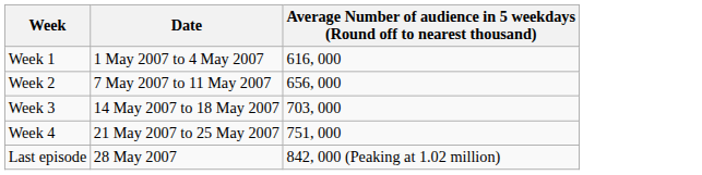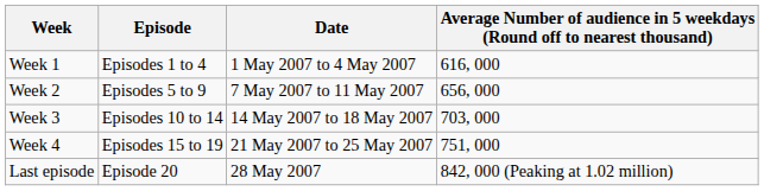+ column: Episode | Episodes 1 to 4 | Episodes 5 to 9 | Episodes 10 to 14 | Episodes 15 to 19 | Episode 20
